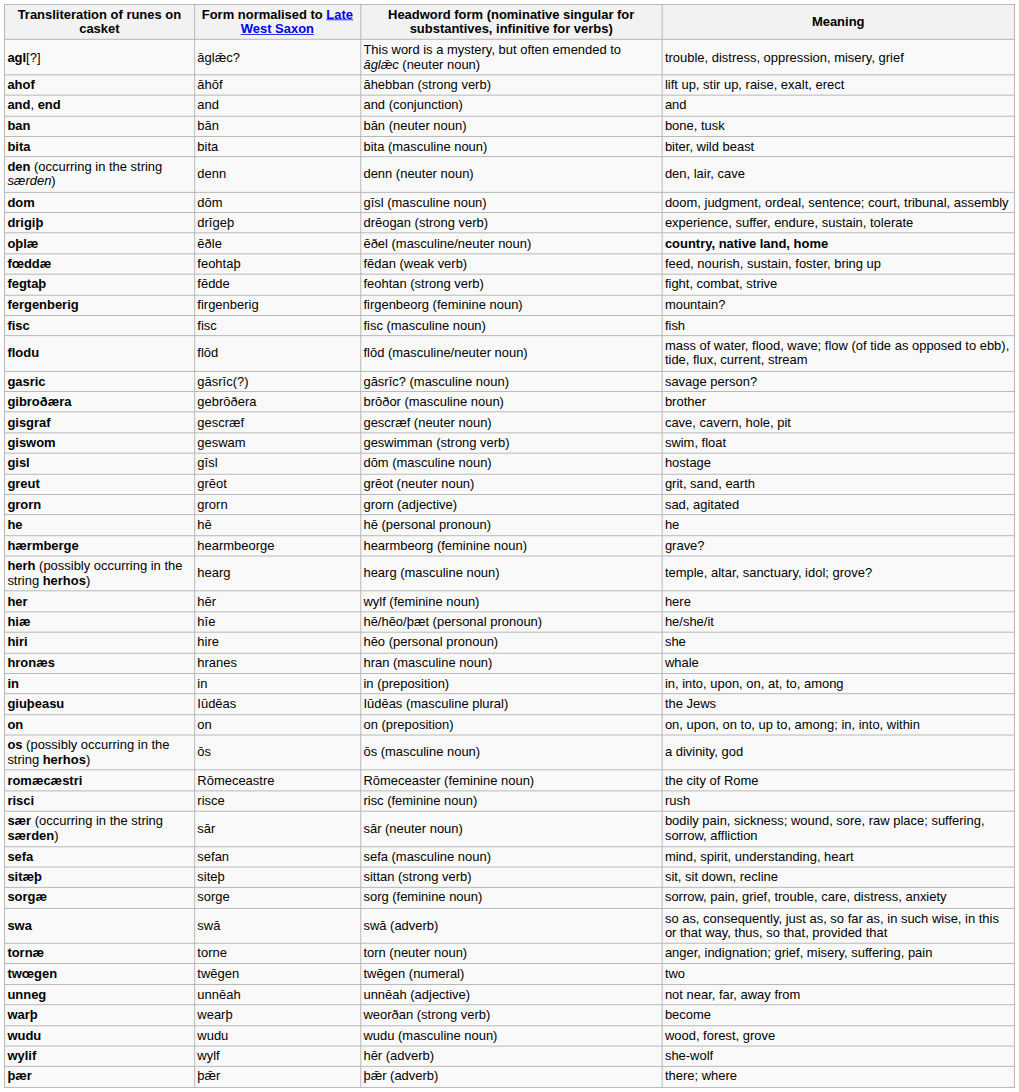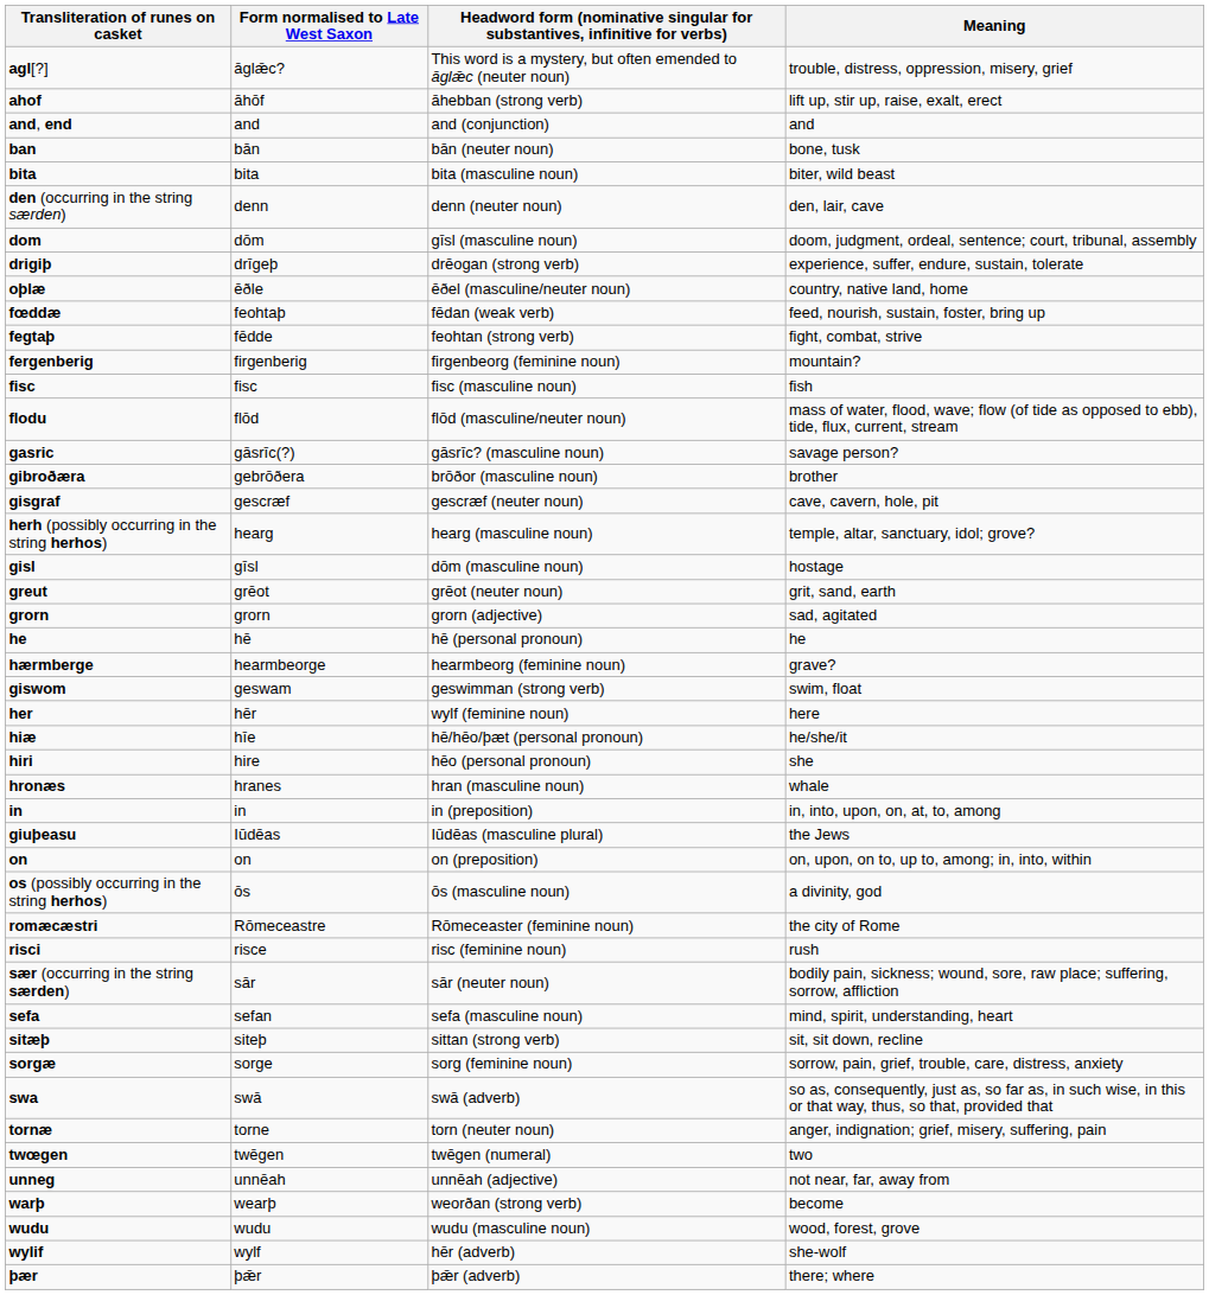oþlæ | Meaning: bold -> normal
rows swapped: giswom <-> herh (possibly occurring in the string herhos)
